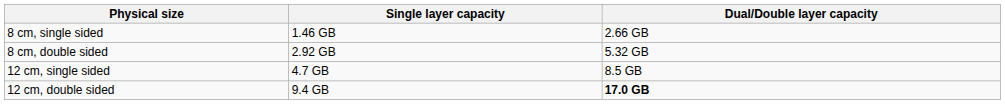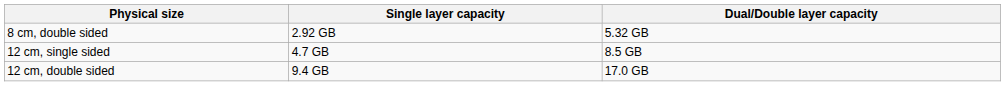- row: 8 cm, single sided | 1.46 GB | 2.66 GB
12 cm, double sided | Dual/Double layer capacity: bold -> normal
